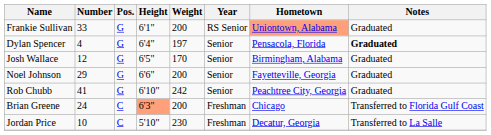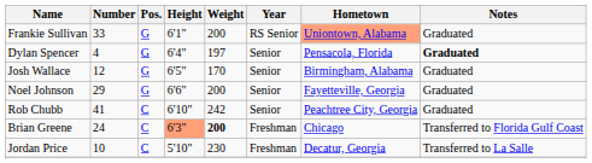Rob Chubb | Pos.: G -> C
Brian Greene | Weight: normal -> bold
